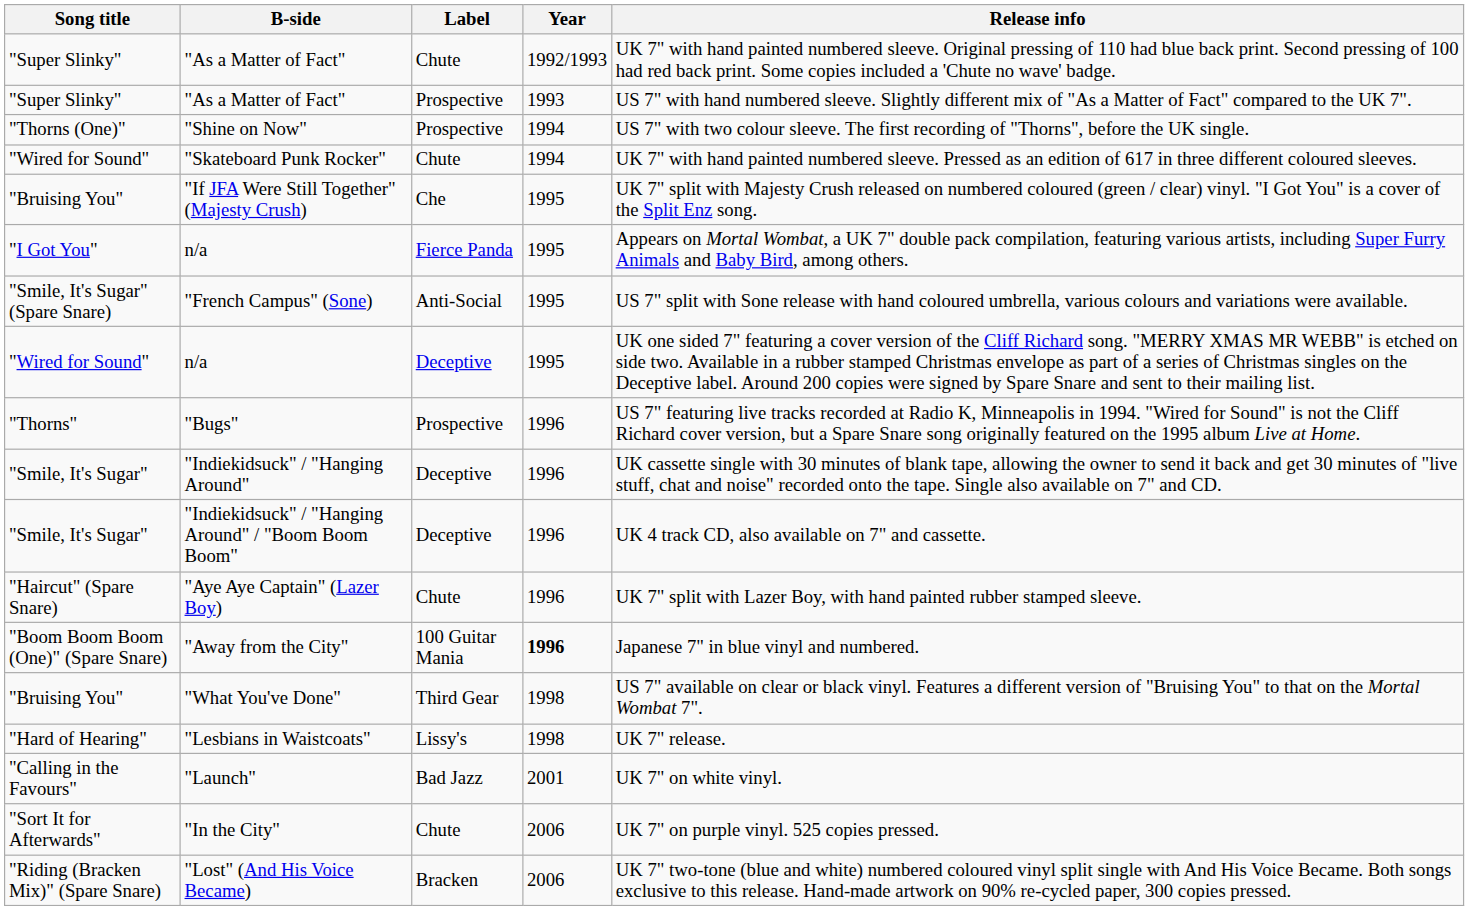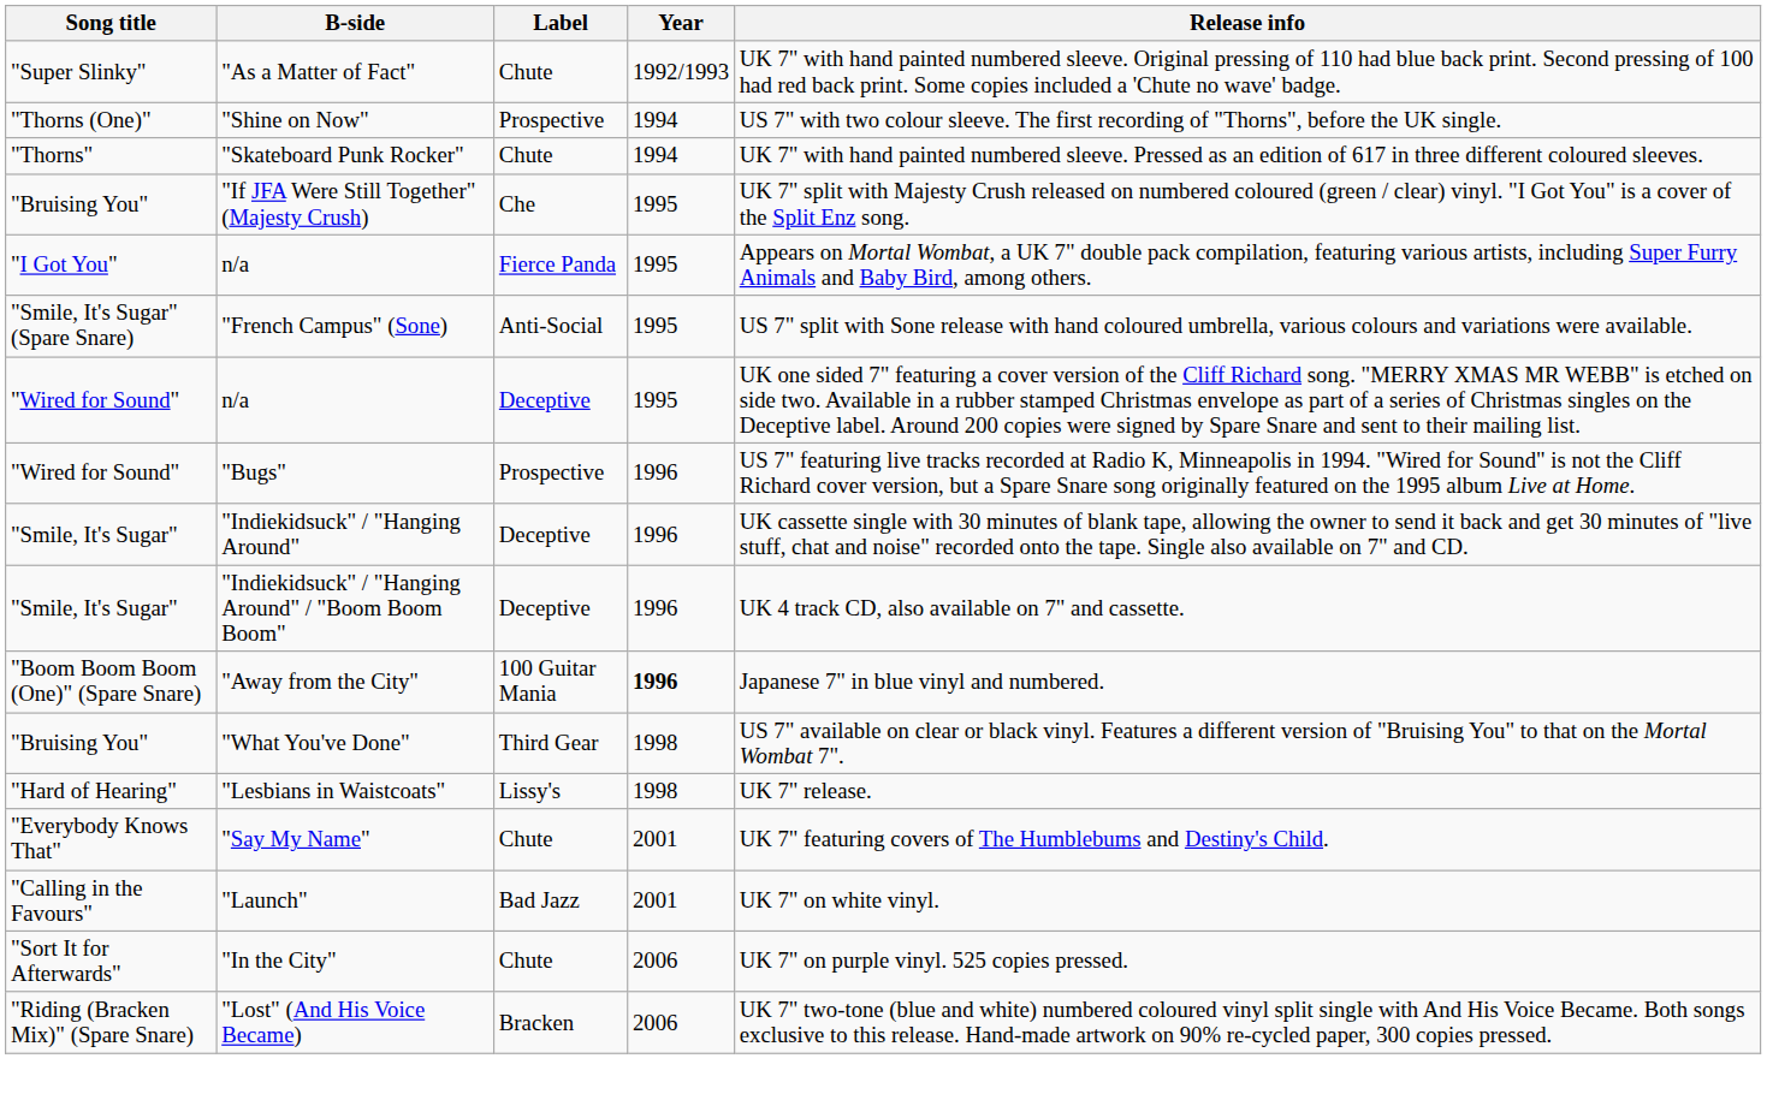- row: "Super Slinky" | "As a Matter of Fact" | Prospective | 1993 | US 7" with hand numbered sleeve. Slightly different mix of "As a Matter of Fact" compared to the UK 7".
"Skateboard Punk Rocker" | Song title: "Wired for Sound" -> "Thorns"
"Bugs" | Song title: "Thorns" -> "Wired for Sound"
- row: "Haircut" (Spare Snare) | "Aye Aye Captain" (Lazer Boy) | Chute | 1996 | UK 7" split with Lazer Boy, with hand painted rubber stamped sleeve.
+ row: "Everybody Knows That" | "Say My Name" | Chute | 2001 | UK 7" featuring covers of The Humblebums and Destiny's Child.
